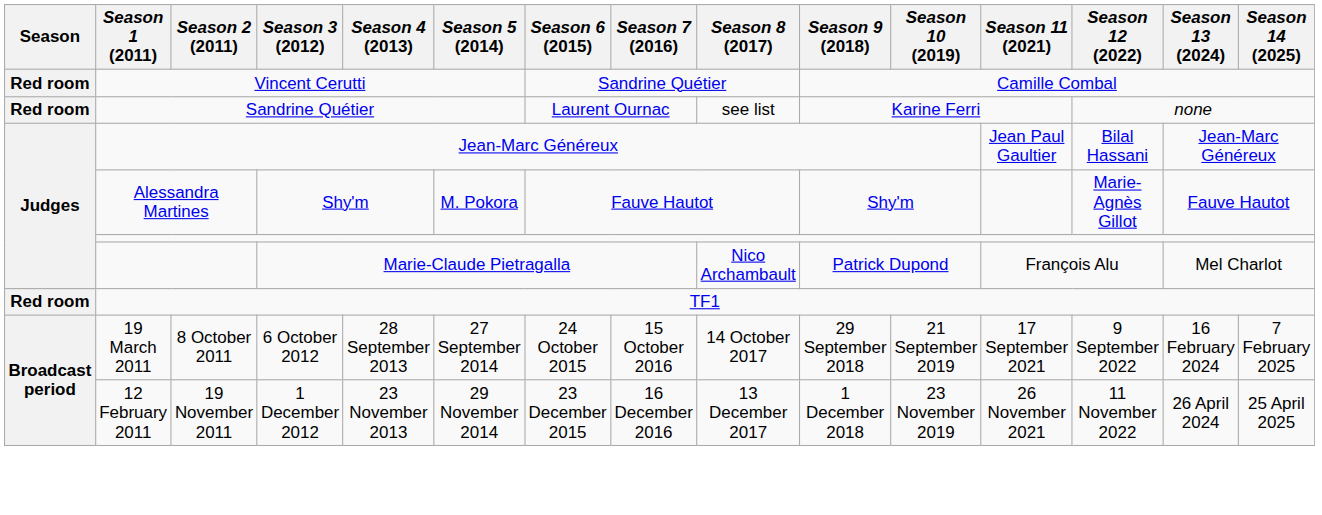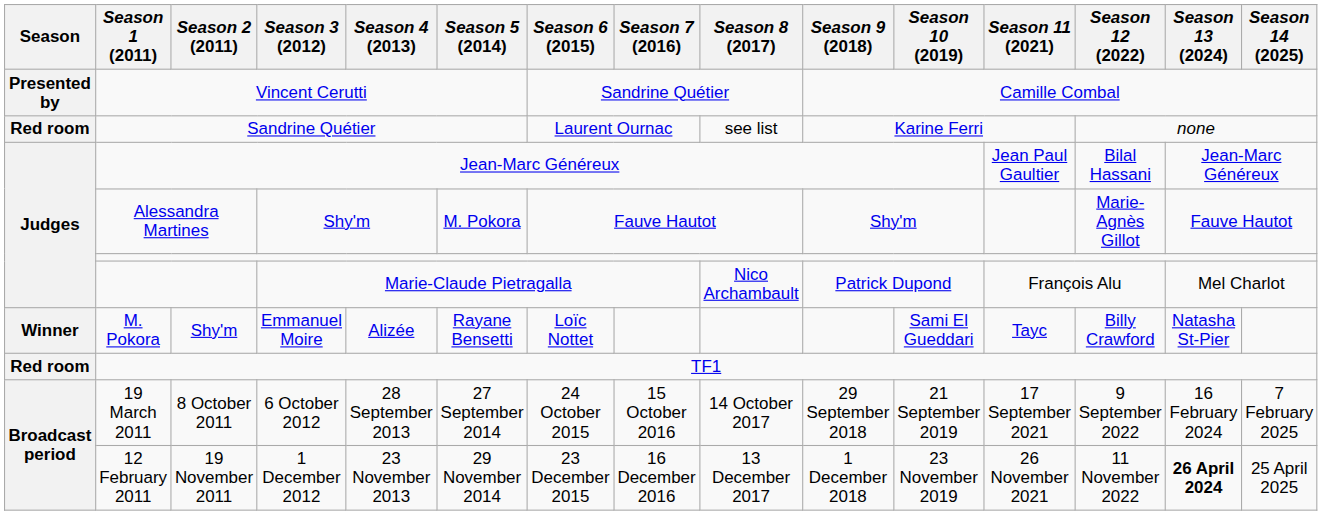Vincent Cerutti | Season: Red room -> Presented by
+ row: Winner | M. Pokora | Shy'm | Emmanuel Moire | Alizée | Rayane Bensetti | Loïc Nottet | Sami El Gueddari | Tayc | Billy Crawford | Natasha St-Pier
1 December 2012 | Season 13 (2024): normal -> bold
